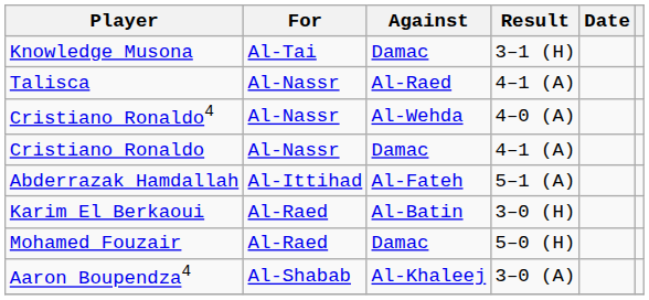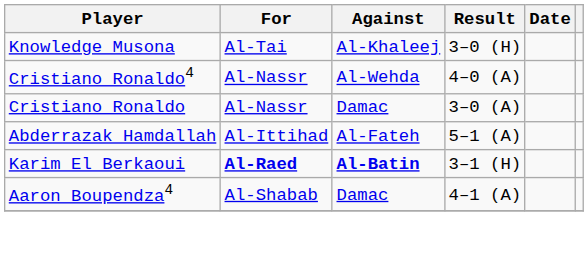Knowledge Musona | Against: Damac -> Al-Khaleej
Knowledge Musona | Result: 3–1 (H) -> 3–0 (H)
- row: Talisca | Al-Nassr | Al-Raed | 4–1 (A)
Cristiano Ronaldo | Result: 4–1 (A) -> 3–0 (A)
Karim El Berkaoui | For: normal -> bold
Karim El Berkaoui | Against: normal -> bold
Karim El Berkaoui | Result: 3–0 (H) -> 3–1 (H)
- row: Mohamed Fouzair | Al-Raed | Damac | 5–0 (H)
Aaron Boupendza4 | Against: Al-Khaleej -> Damac
Aaron Boupendza4 | Result: 3–0 (A) -> 4–1 (A)
